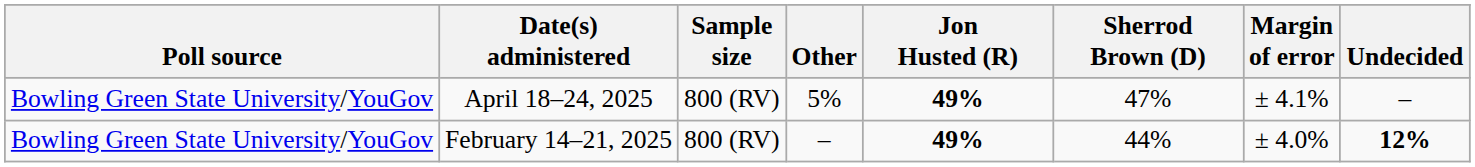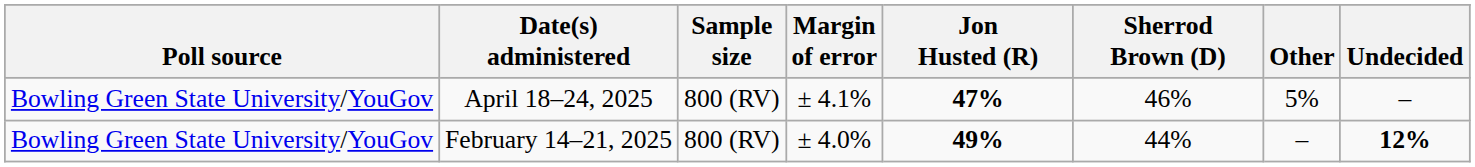columns swapped: Margin of error <-> Other
April 18–24, 2025 | Jon Husted (R): 49% -> 47%
April 18–24, 2025 | Sherrod Brown (D): 47% -> 46%
